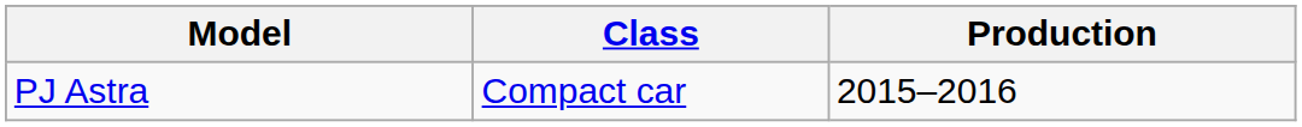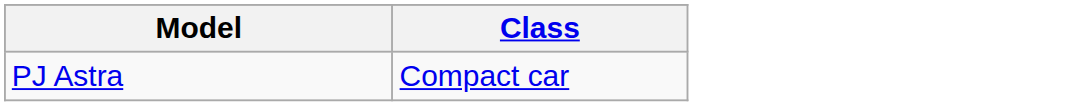- column: Production | 2015–2016
